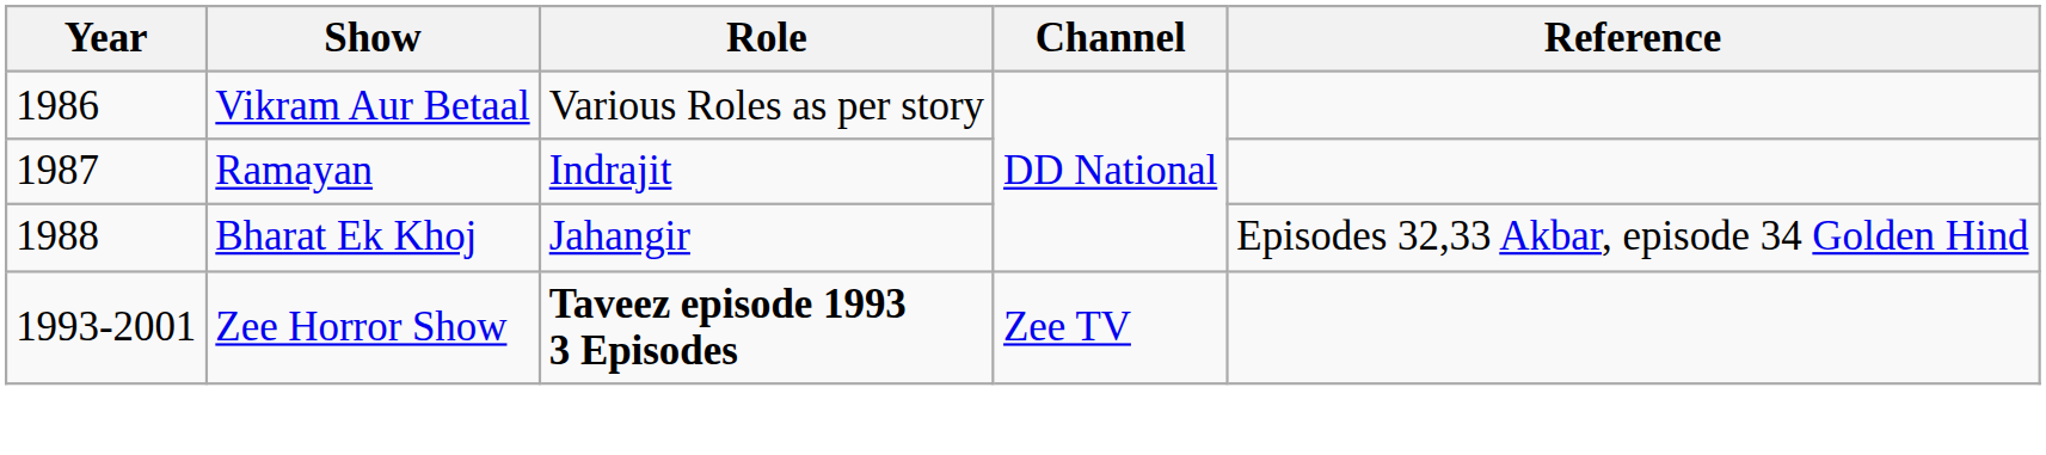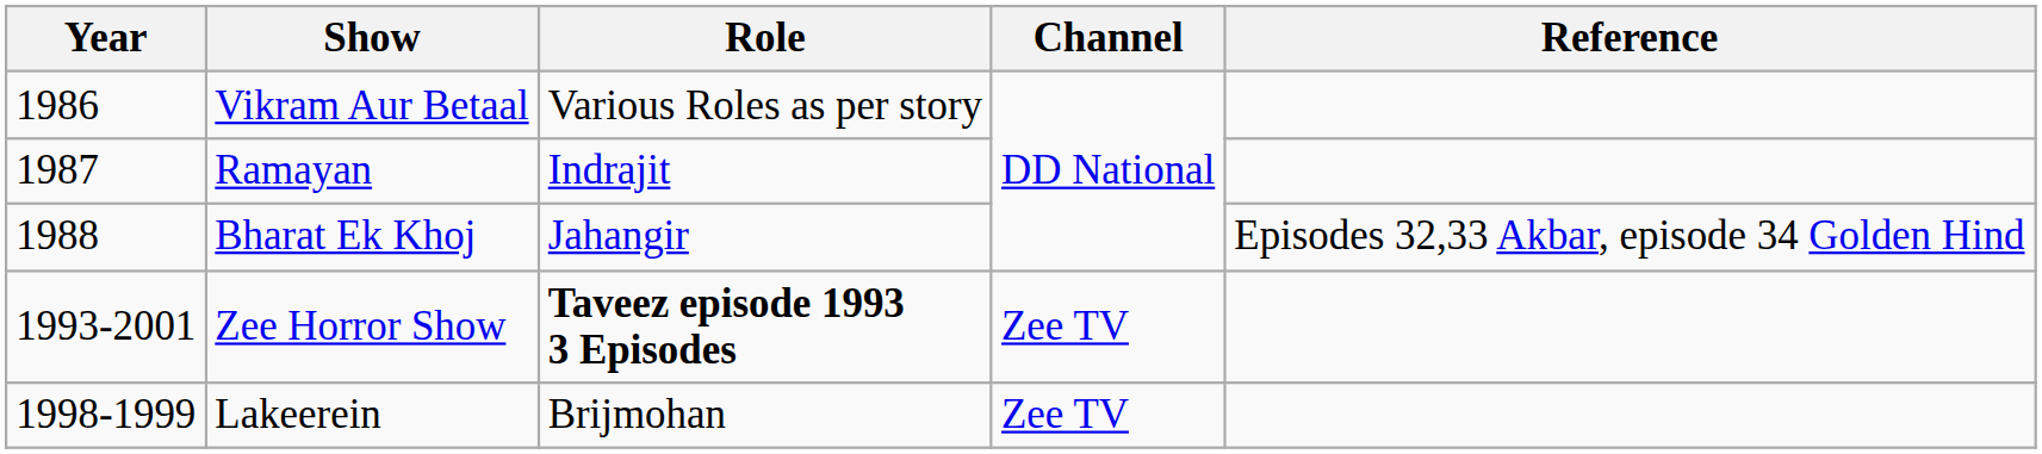+ row: 1998-1999 | Lakeerein | Brijmohan | Zee TV
